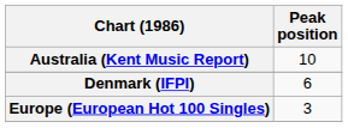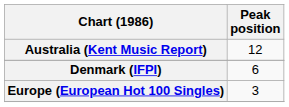Australia (Kent Music Report) | Peak position: 10 -> 12
